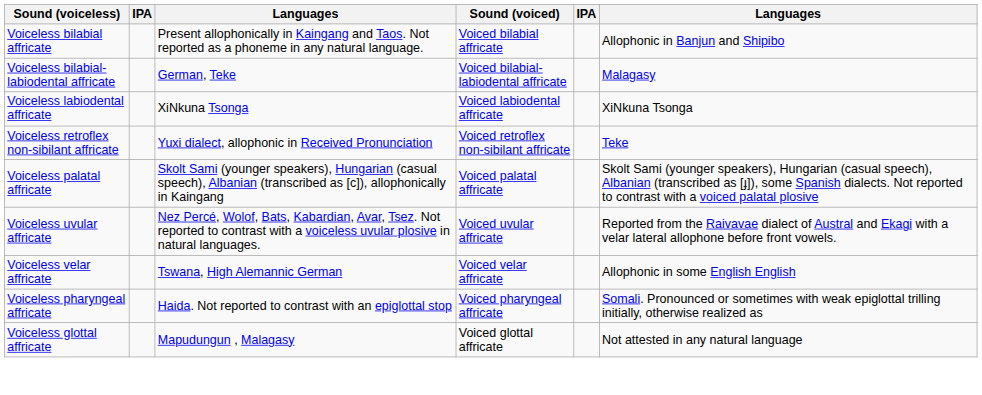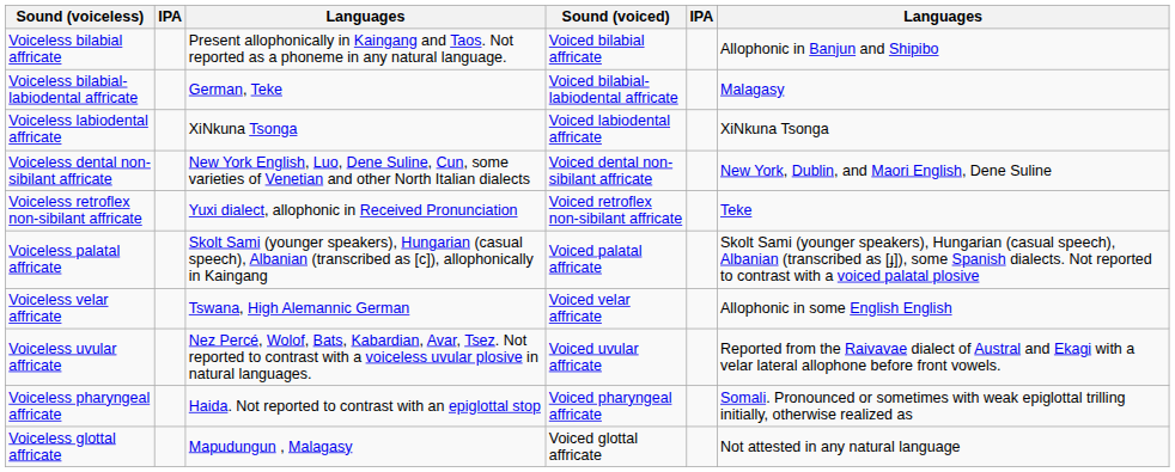+ row: Voiceless dental non-sibilant affricate | New York English, Luo, Dene Suline, Cun, some varieties of Venetian and other North Italian dialects | Voiced dental non-sibilant affricate | New York, Dublin, and Maori English, Dene Suline
rows swapped: Voiceless velar affricate <-> Voiceless uvular affricate
